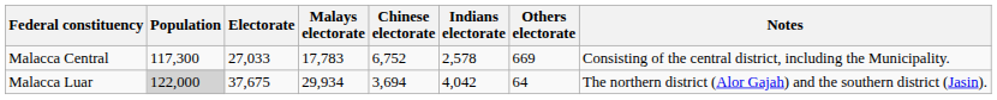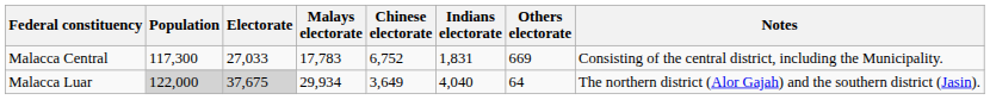Malacca Central | Indians electorate: 2,578 -> 1,831
Malacca Luar | Electorate: no background -> lightgrey background
Malacca Luar | Chinese electorate: 3,694 -> 3,649
Malacca Luar | Indians electorate: 4,042 -> 4,040
